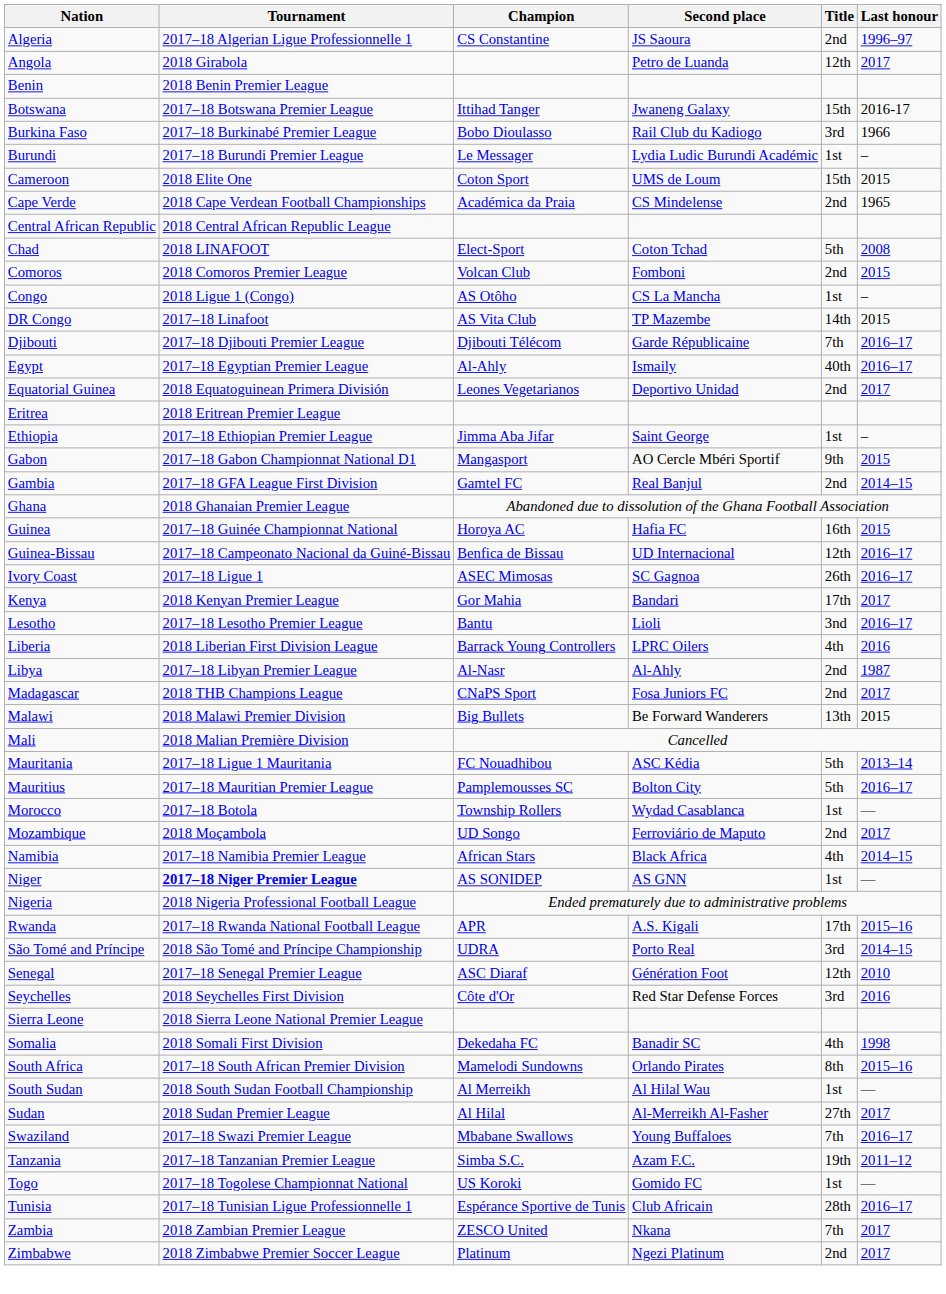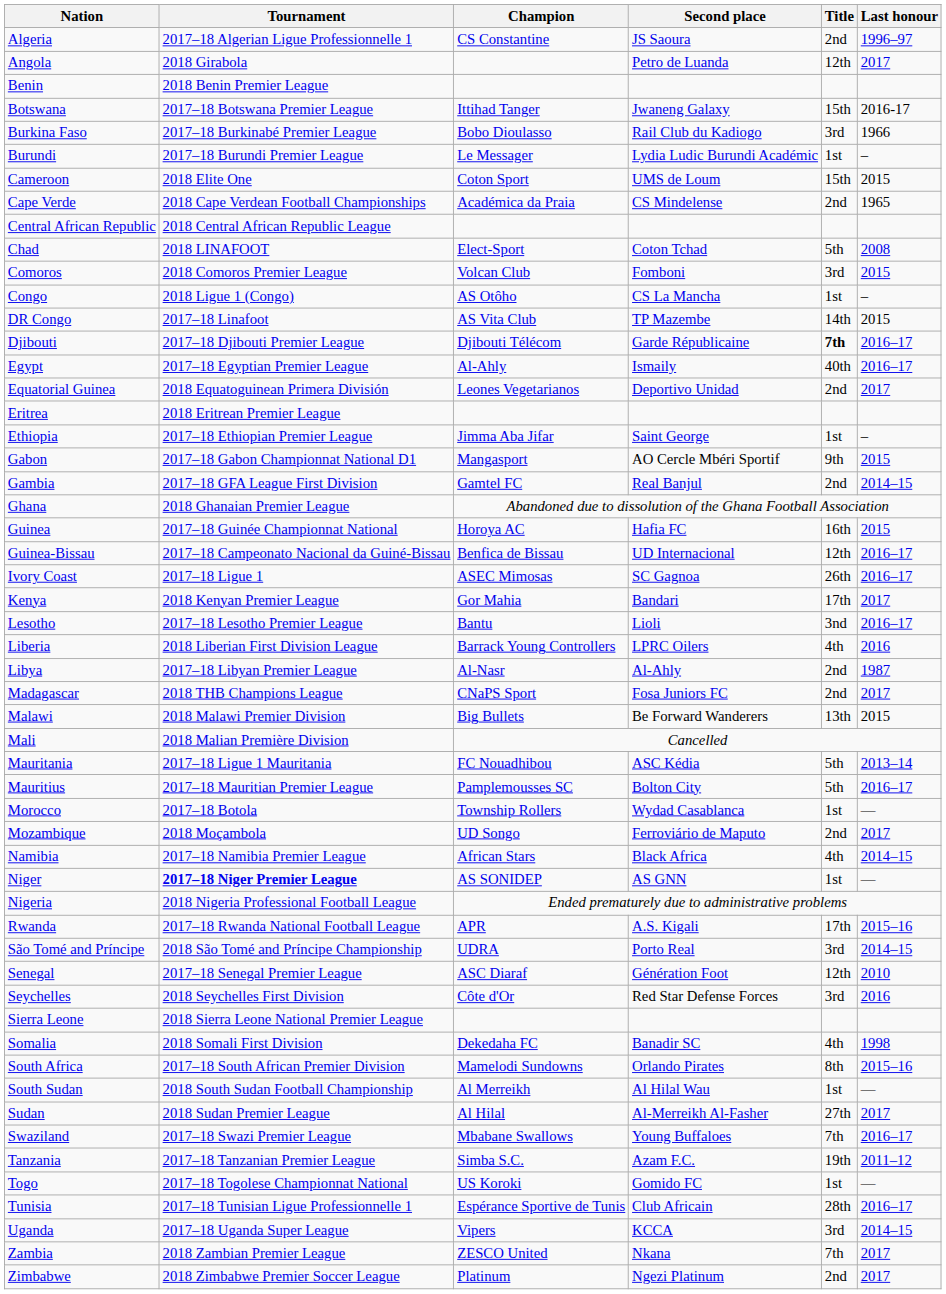Comoros | Title: 2nd -> 3rd
Djibouti | Title: normal -> bold
+ row: Uganda | 2017–18 Uganda Super League | Vipers | KCCA | 3rd | 2014–15
